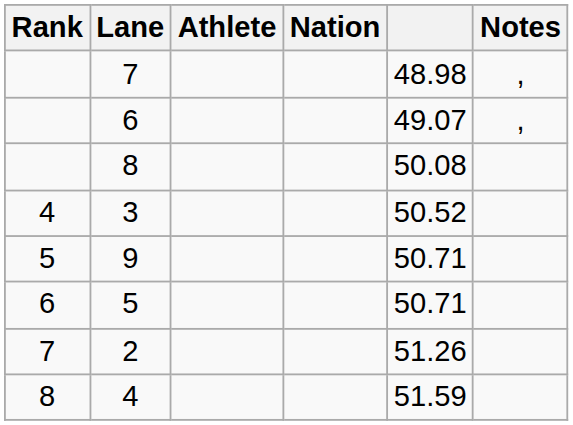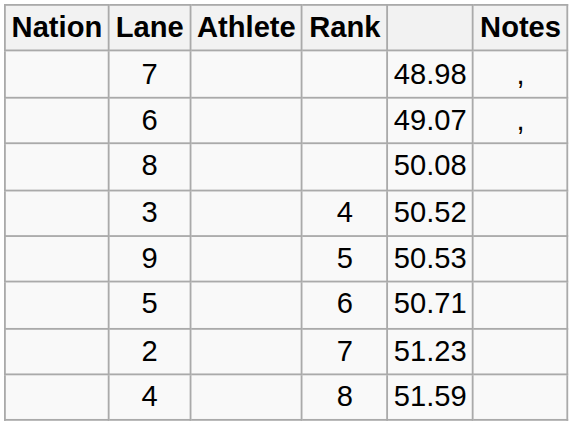columns swapped: Rank <-> Nation
9 | column 5: 50.71 -> 50.53
2 | column 5: 51.26 -> 51.23
